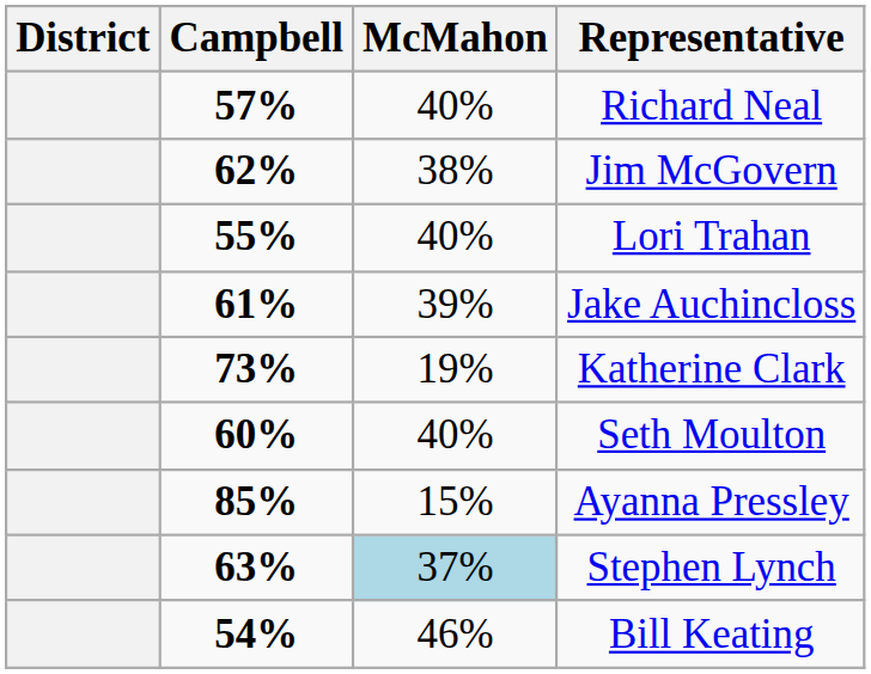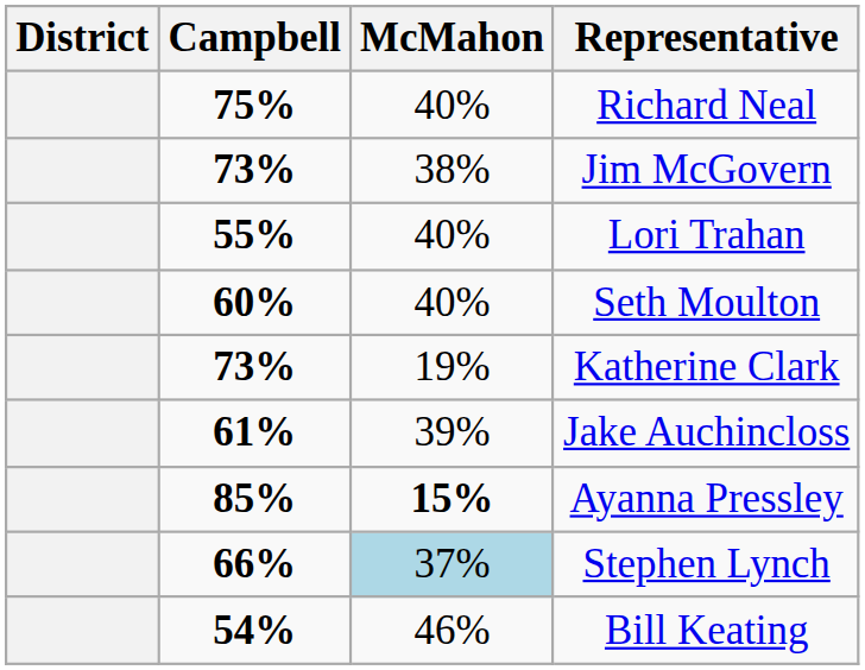Richard Neal | Campbell: 57% -> 75%
Jim McGovern | Campbell: 62% -> 73%
rows swapped: Jake Auchincloss <-> Seth Moulton
Ayanna Pressley | McMahon: normal -> bold
Stephen Lynch | Campbell: 63% -> 66%
